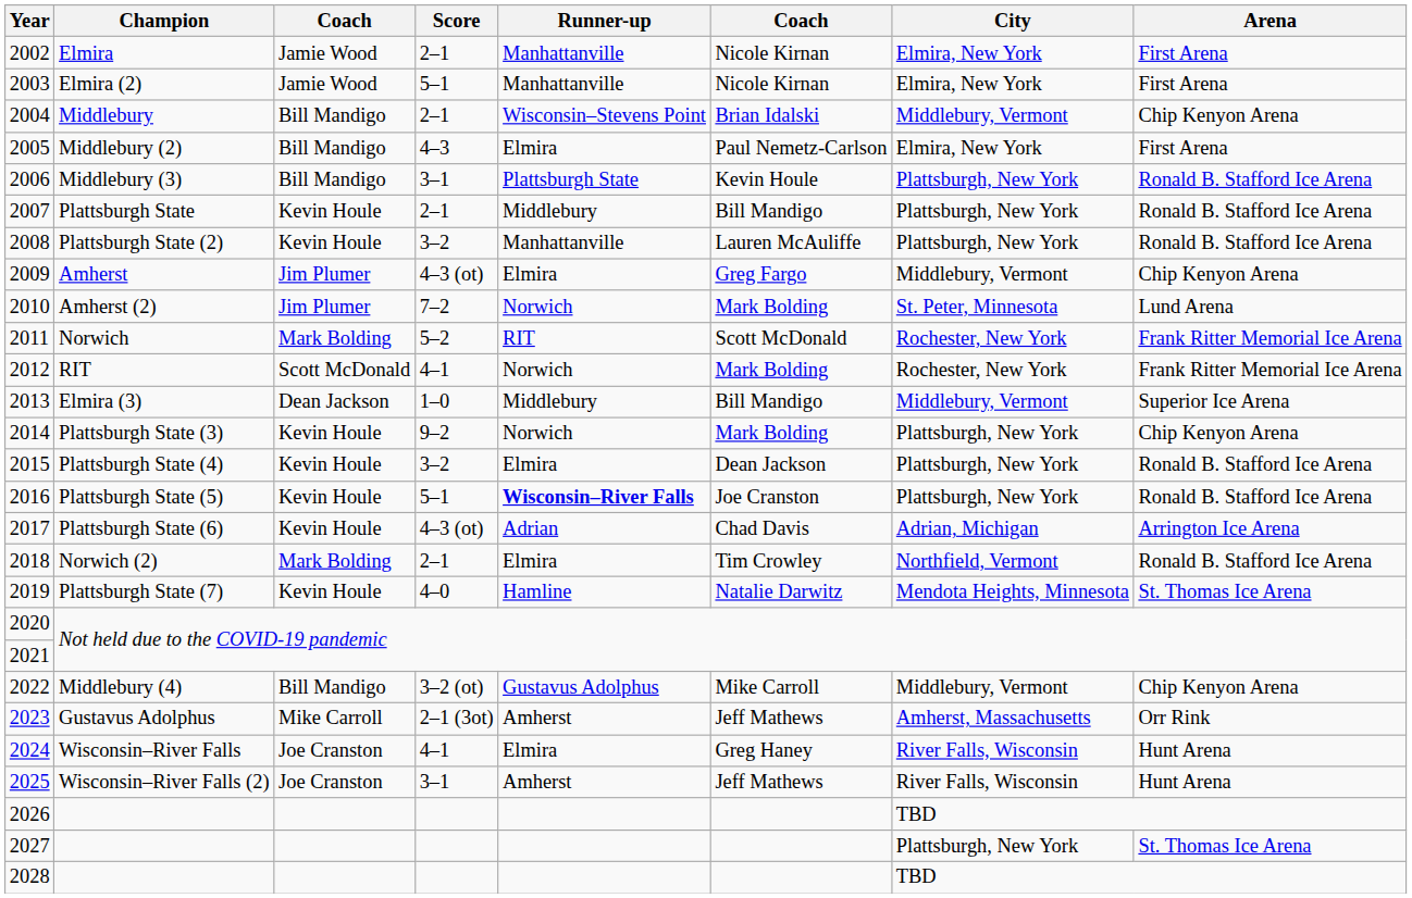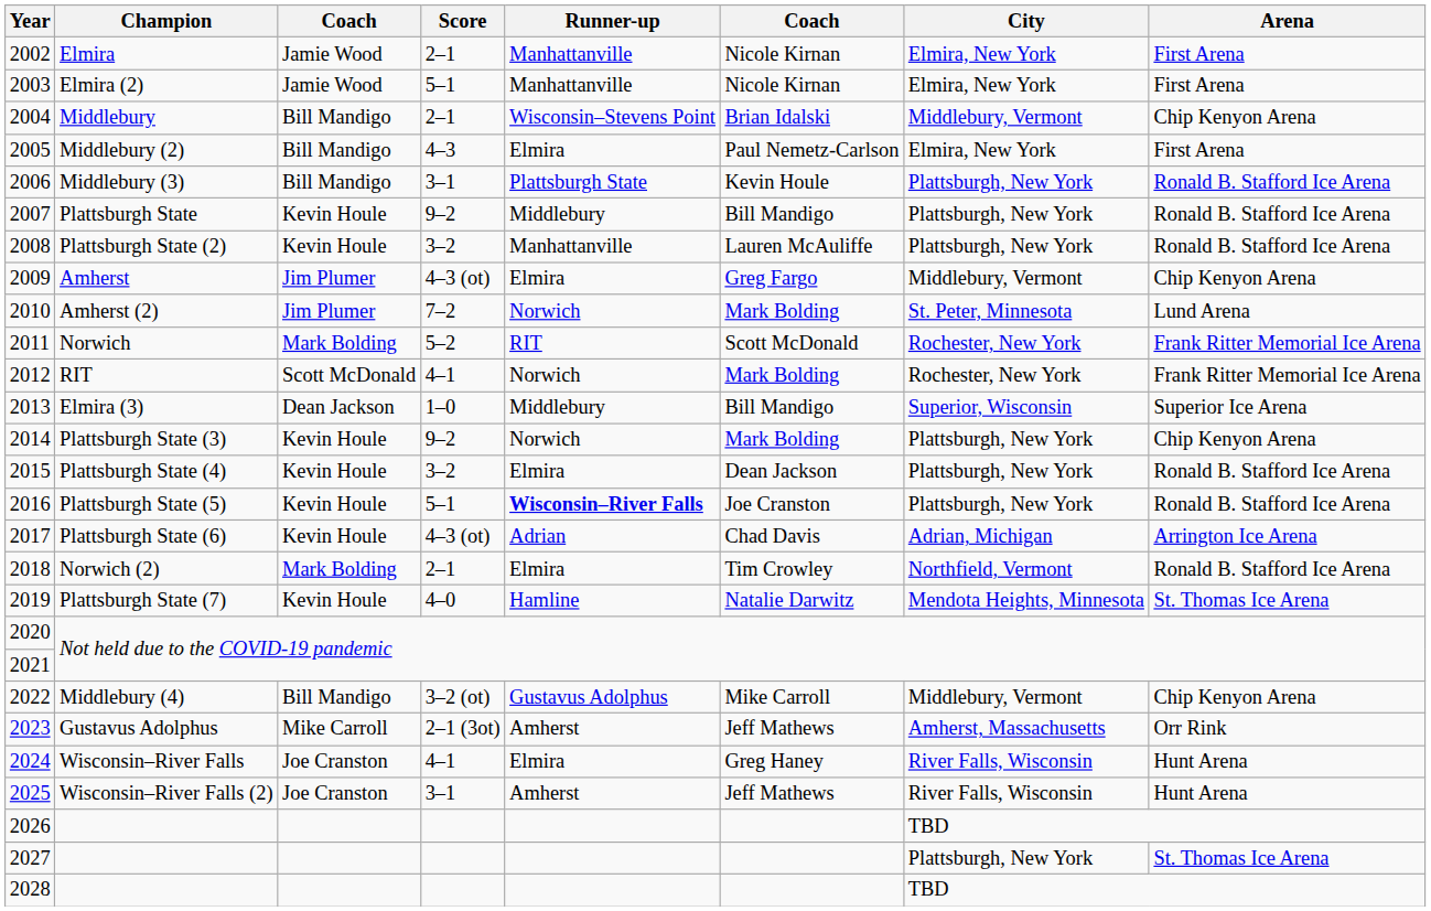2007 | Score: 2–1 -> 9–2
2013 | City: Middlebury, Vermont -> Superior, Wisconsin
